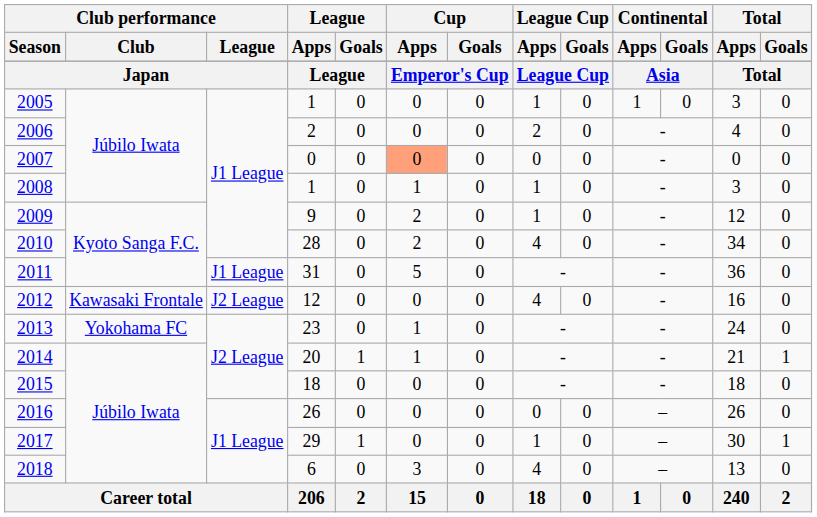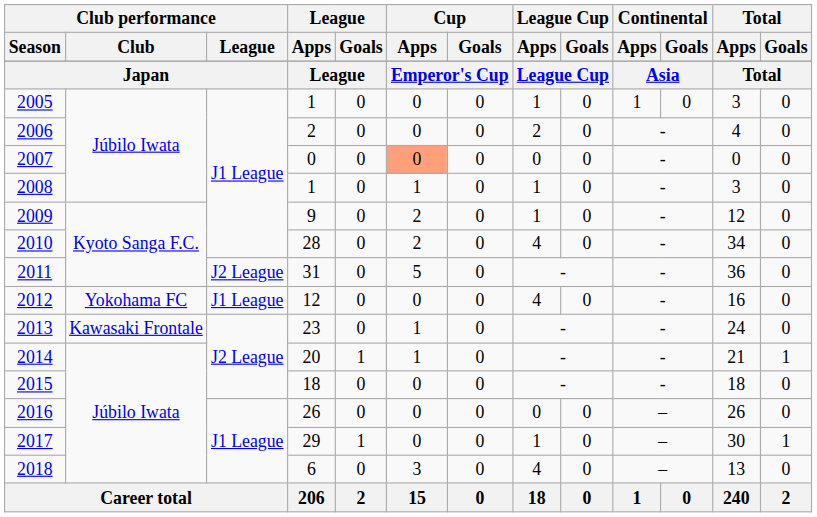2011 | Club performance / League: J1 League -> J2 League
2012 | Club performance / Club: Kawasaki Frontale -> Yokohama FC
2012 | Club performance / League: J2 League -> J1 League
2013 | Club performance / Club: Yokohama FC -> Kawasaki Frontale
